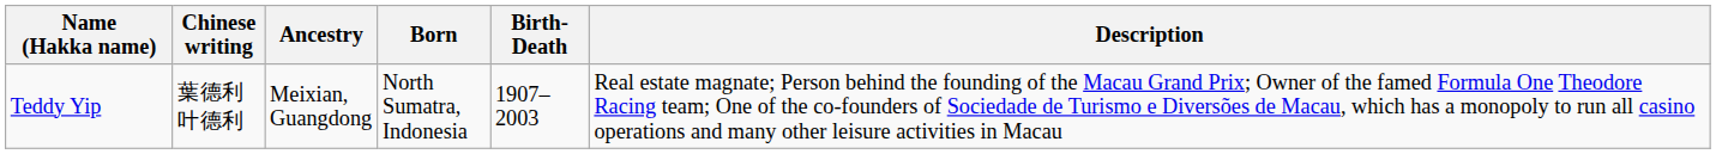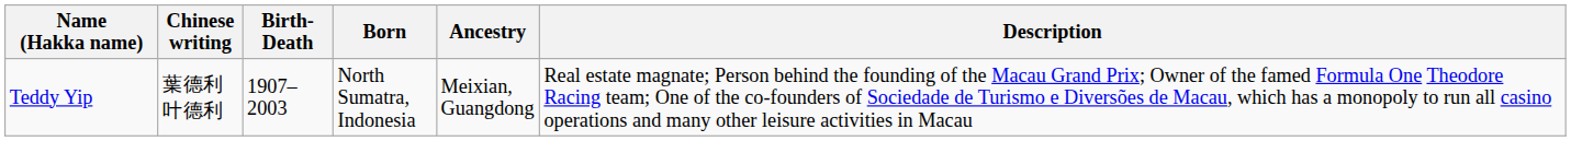columns swapped: Birth-Death <-> Ancestry
